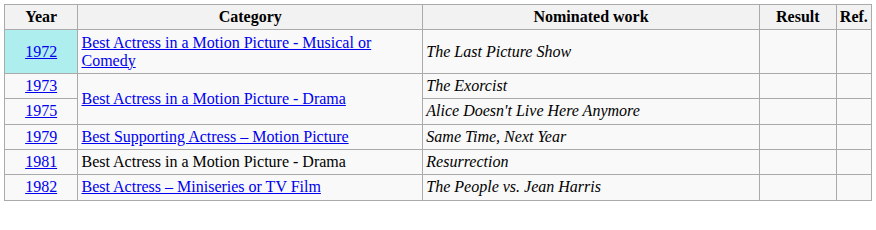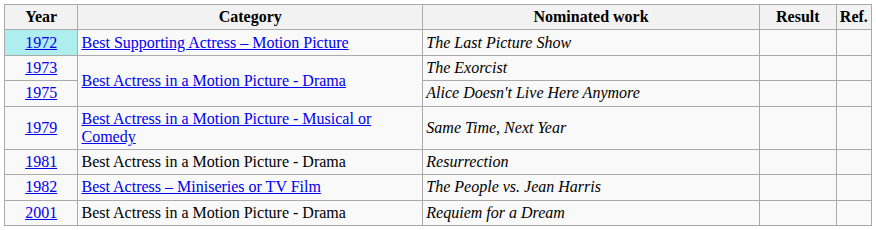The Last Picture Show | Category: Best Actress in a Motion Picture - Musical or Comedy -> Best Supporting Actress – Motion Picture
Same Time, Next Year | Category: Best Supporting Actress – Motion Picture -> Best Actress in a Motion Picture - Musical or Comedy
+ row: 2001 | Best Actress in a Motion Picture - Drama | Requiem for a Dream
